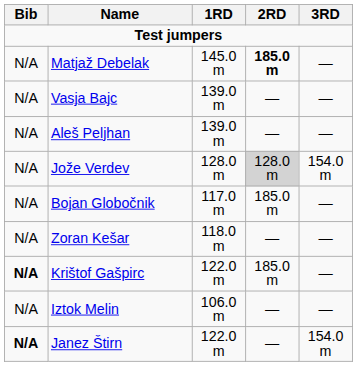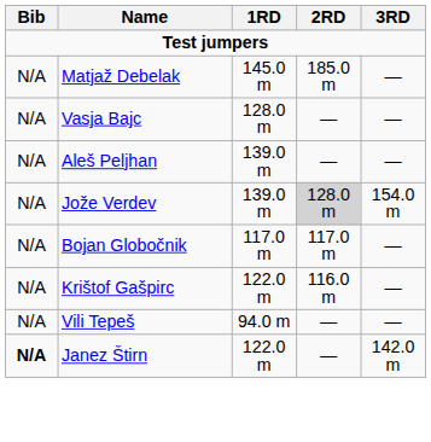Matjaž Debelak | 2RD: bold -> normal
Vasja Bajc | 1RD: 139.0 m -> 128.0 m
Jože Verdev | 1RD: 128.0 m -> 139.0 m
Bojan Globočnik | 2RD: 185.0 m -> 117.0 m
- row: N/A | Zoran Kešar | 118.0 m | — | —
Krištof Gašpirc | Bib: bold -> normal
Krištof Gašpirc | 2RD: 185.0 m -> 116.0 m
- row: N/A | Iztok Melin | 106.0 m | — | —
+ row: N/A | Vili Tepeš | 94.0 m | — | —
Janez Štirn | 3RD: 154.0 m -> 142.0 m
